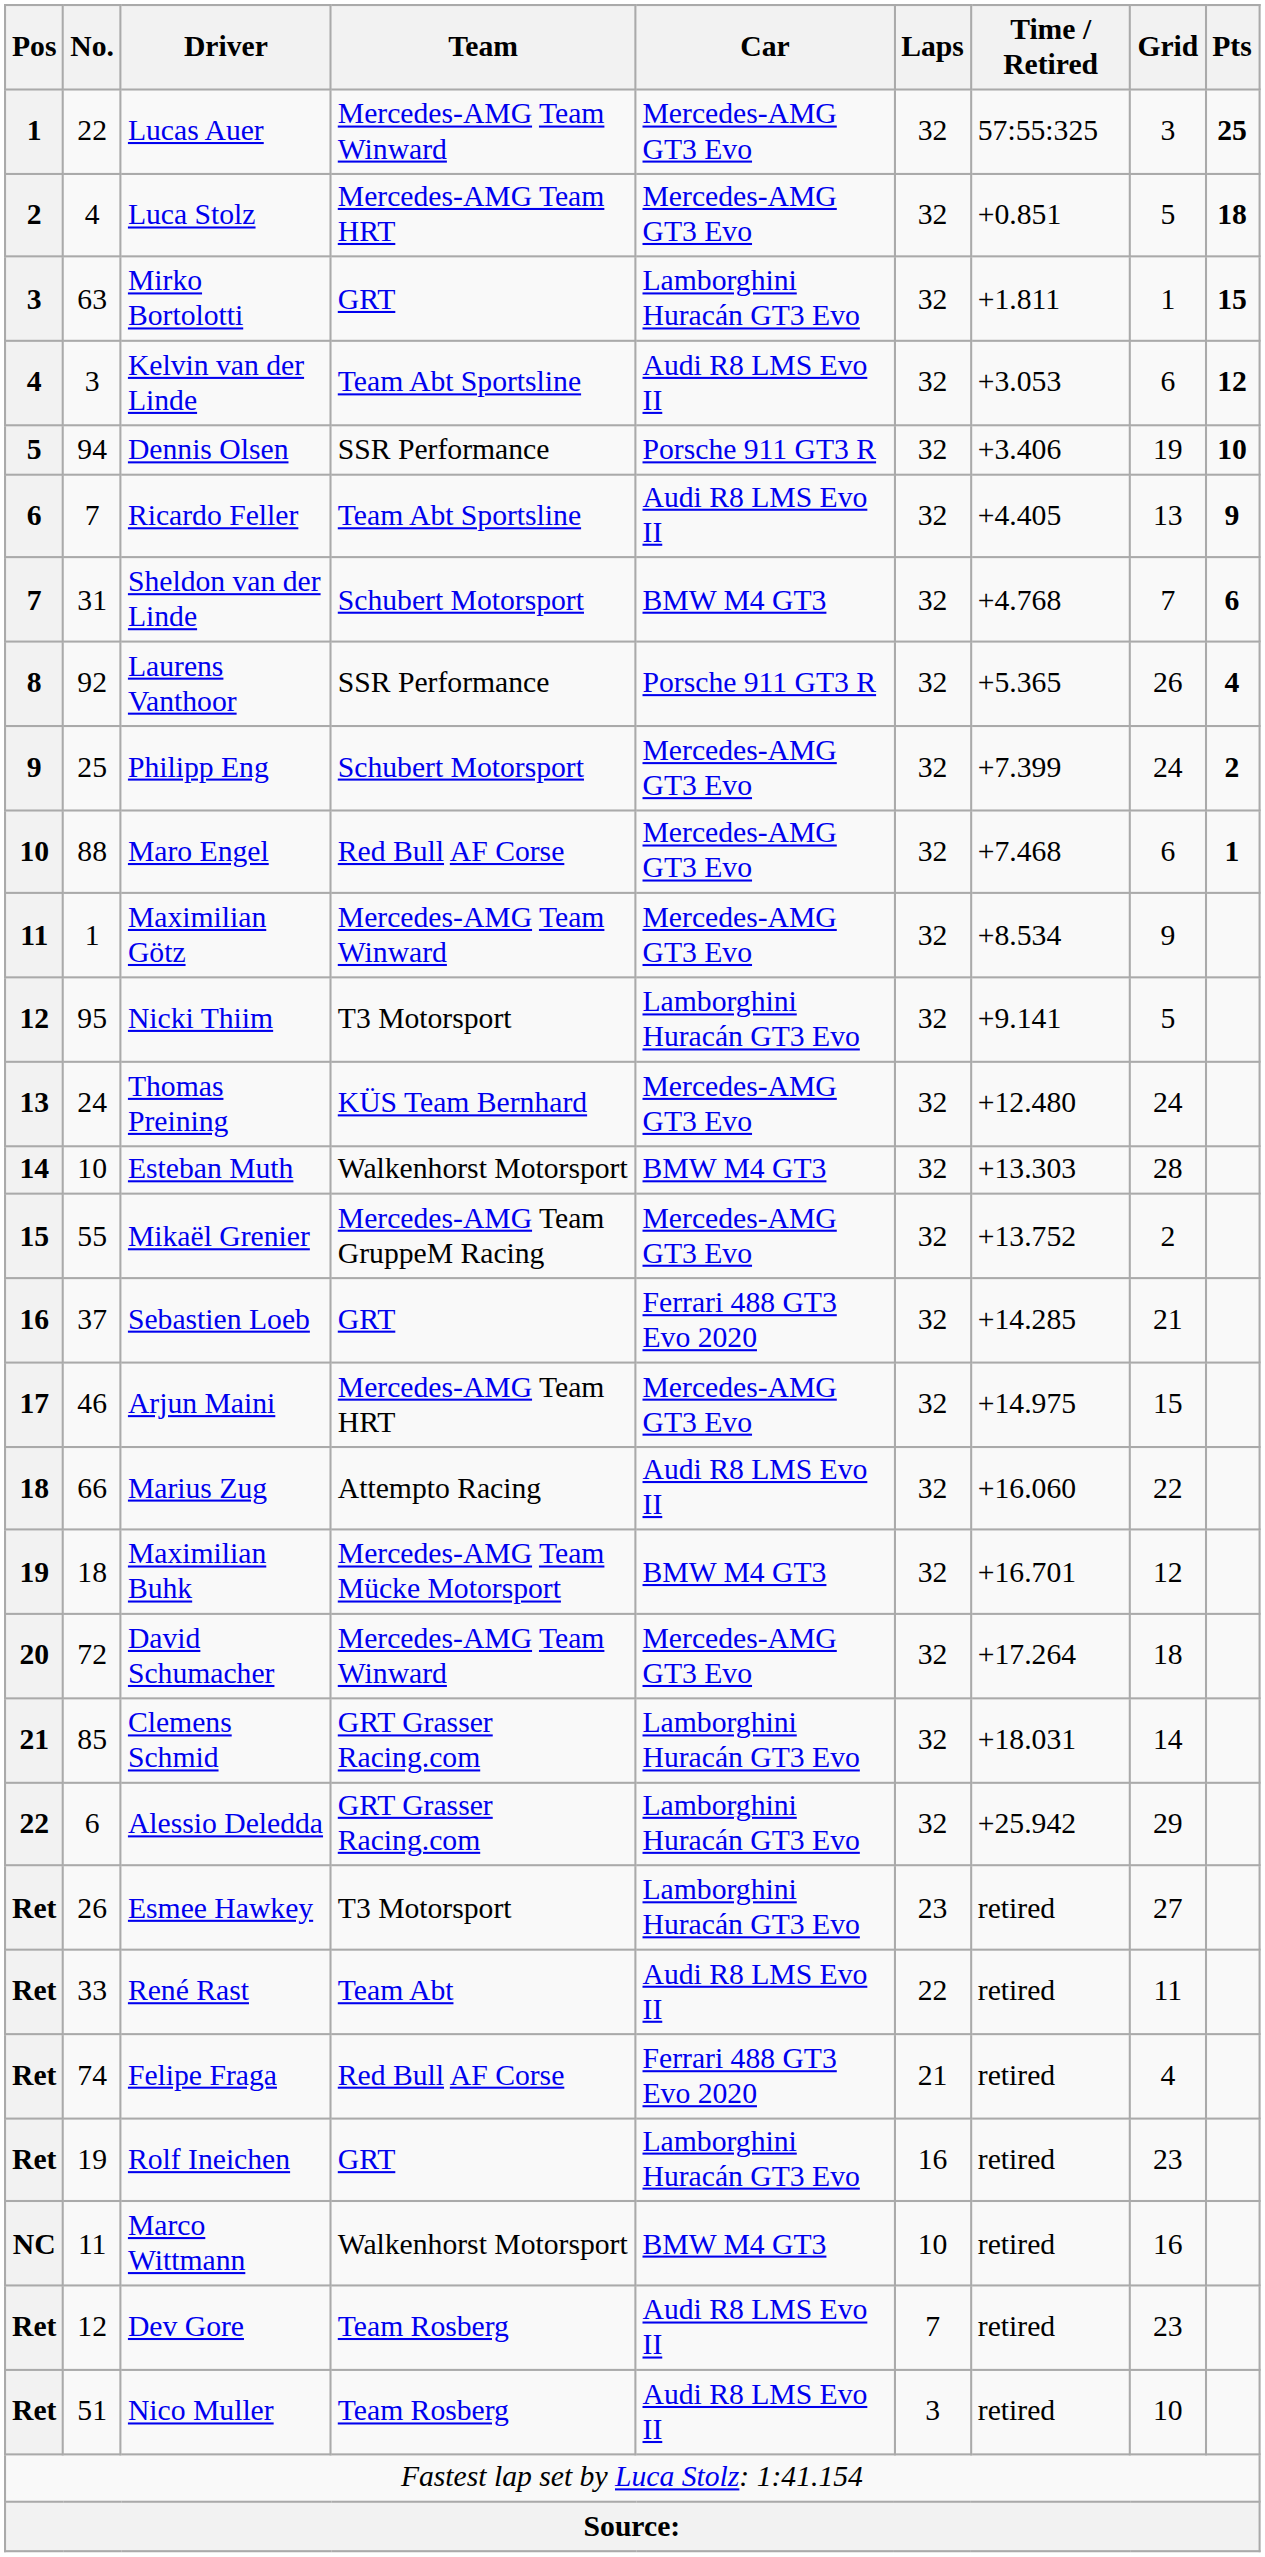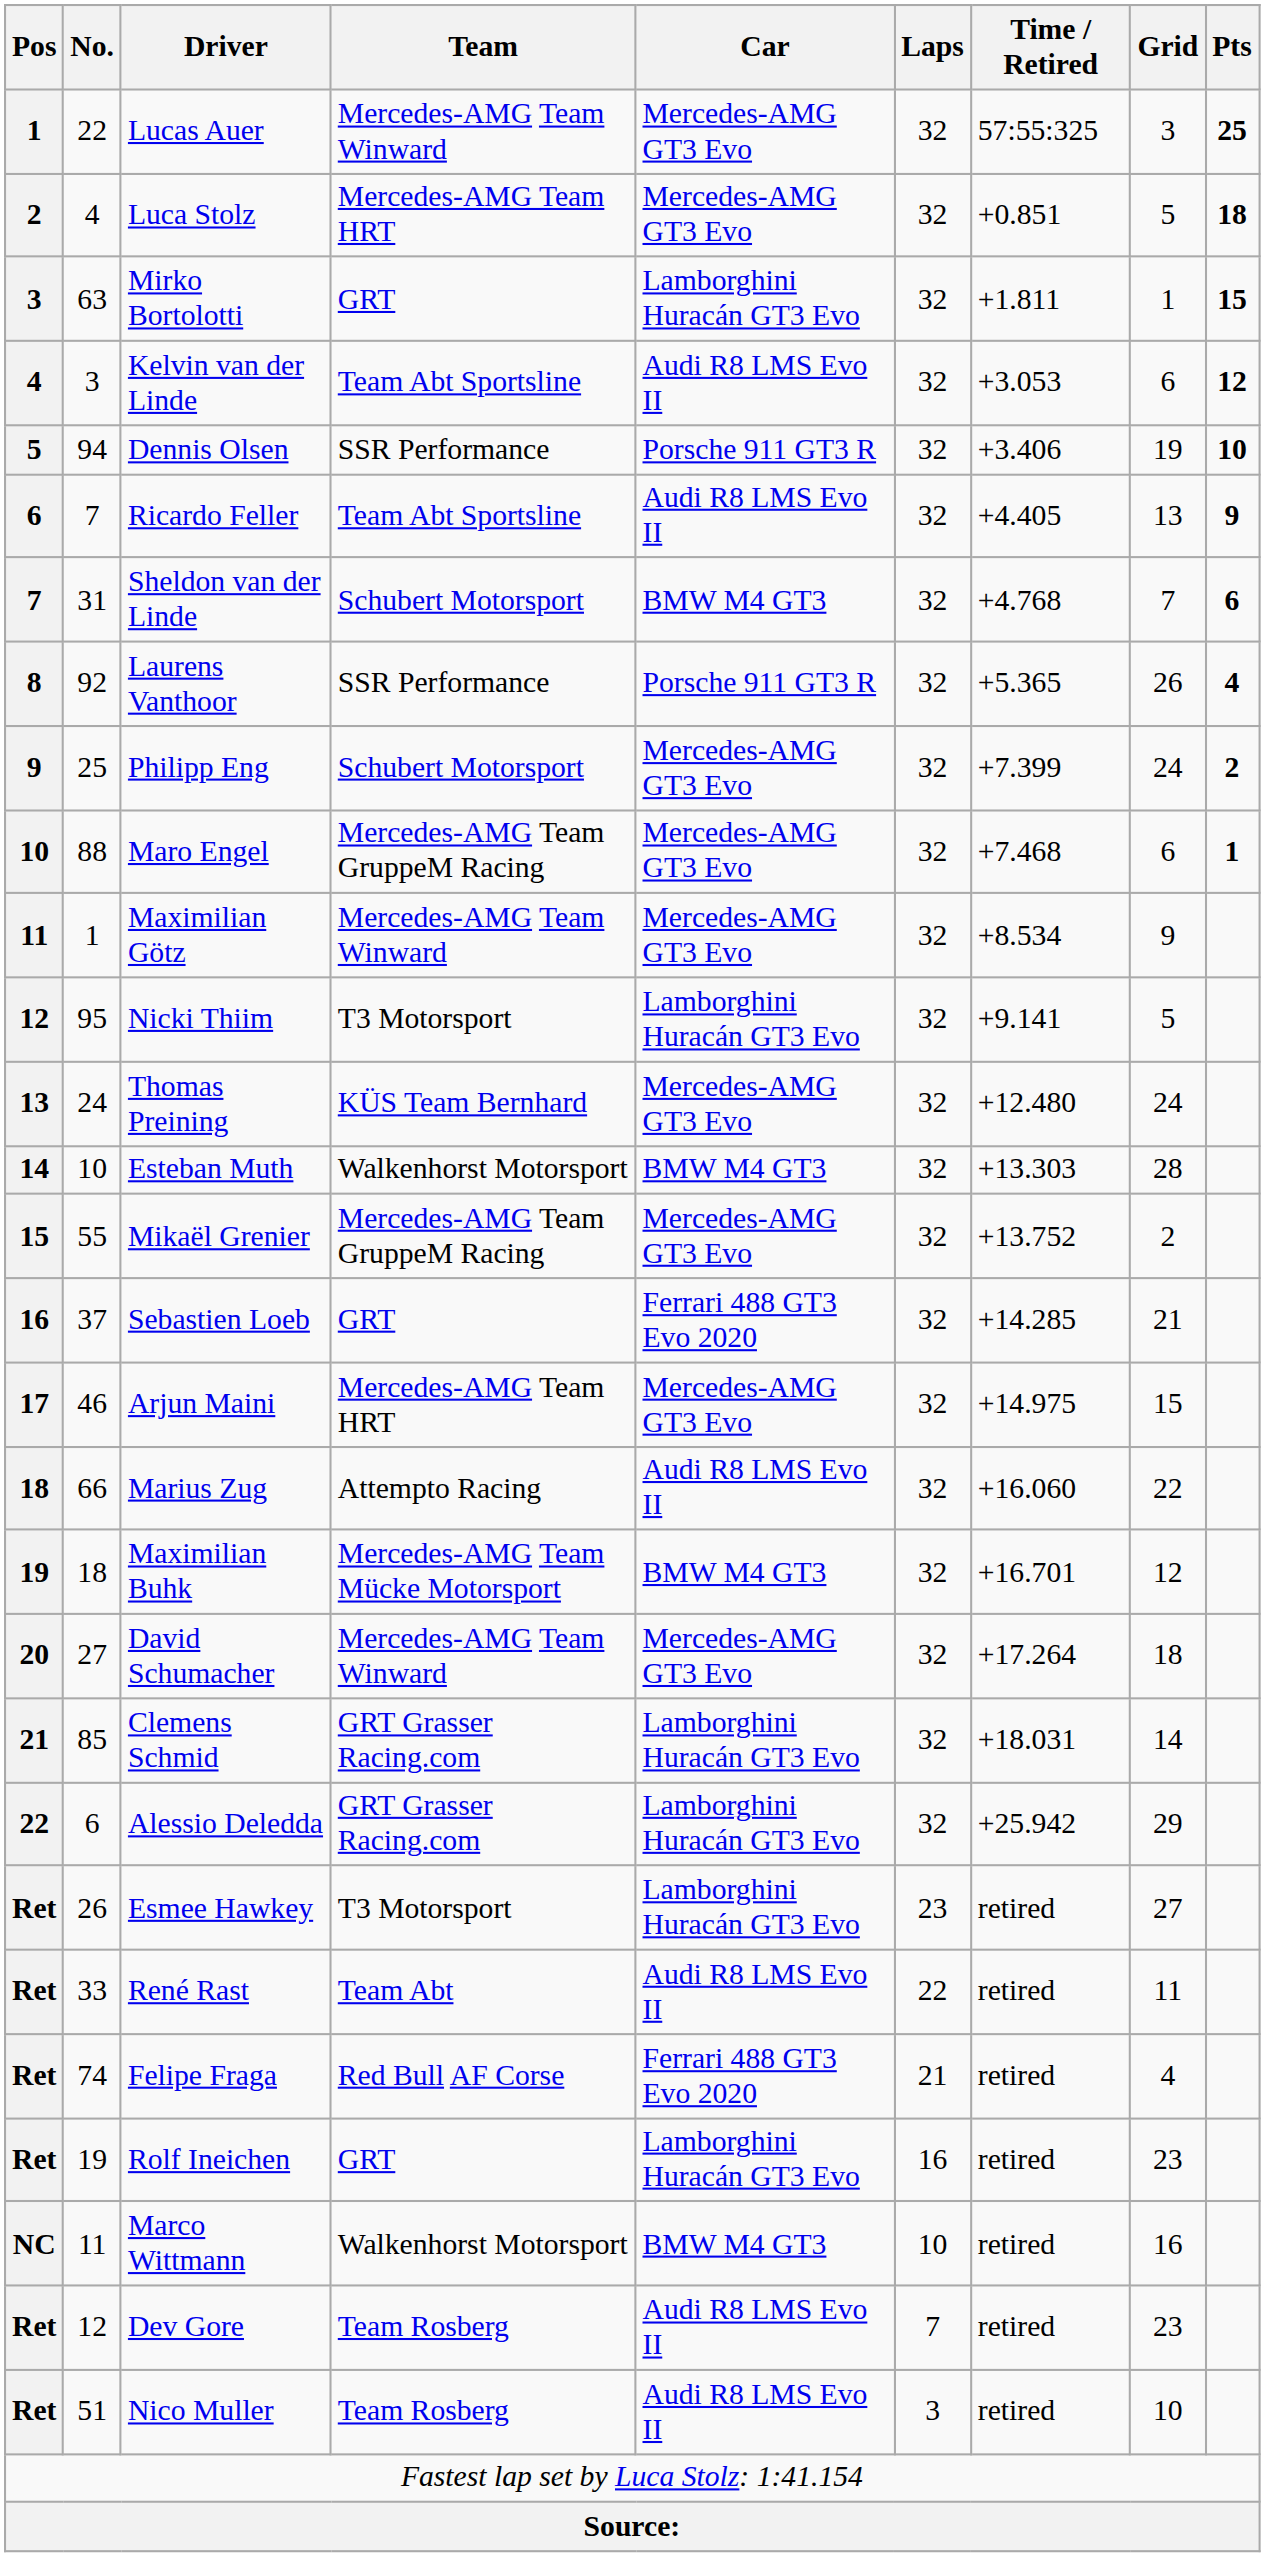Maro Engel | Team: Red Bull AF Corse -> Mercedes-AMG Team GruppeM Racing
David Schumacher | No.: 72 -> 27
